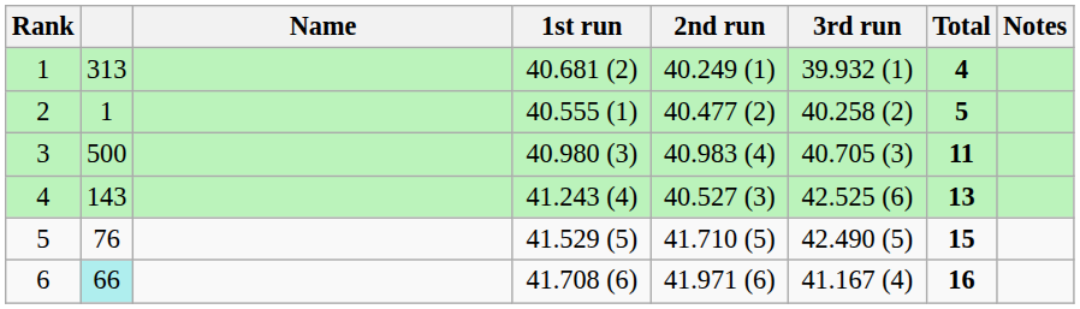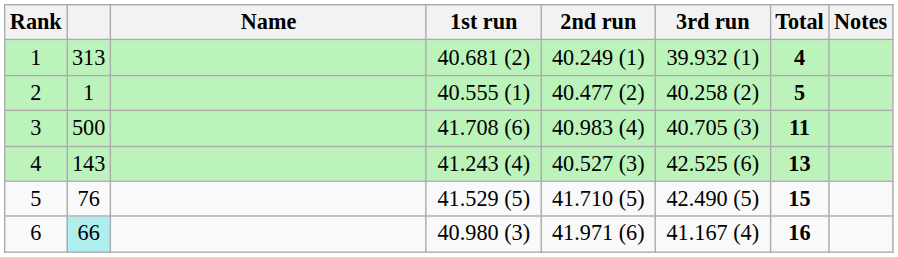3 | 1st run: 40.980 (3) -> 41.708 (6)
6 | 1st run: 41.708 (6) -> 40.980 (3)
